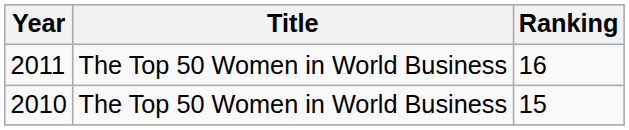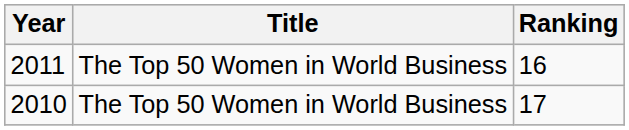2010 | Ranking: 15 -> 17
